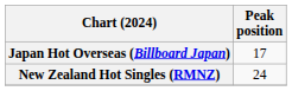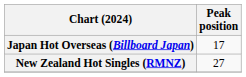New Zealand Hot Singles (RMNZ) | Peak position: 24 -> 27
